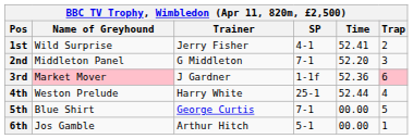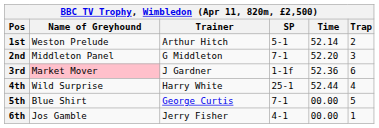1st | Name of Greyhound: Wild Surprise -> Weston Prelude
1st | Trainer: Jerry Fisher -> Arthur Hitch
1st | SP: 4-1 -> 5-1
1st | Time: 52.41 -> 52.14
3rd | Trap: pink background -> no background
4th | Name of Greyhound: Weston Prelude -> Wild Surprise
6th | Trainer: Arthur Hitch -> Jerry Fisher
6th | SP: 5-1 -> 4-1
